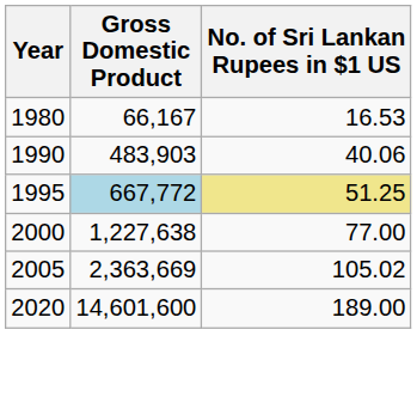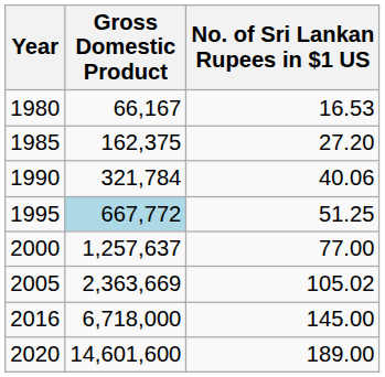+ row: 1985 | 162,375 | 27.20
1990 | Gross Domestic Product: 483,903 -> 321,784
1995 | No. of Sri Lankan Rupees in $1 US: khaki background -> no background
2000 | Gross Domestic Product: 1,227,638 -> 1,257,637
+ row: 2016 | 6,718,000 | 145.00
